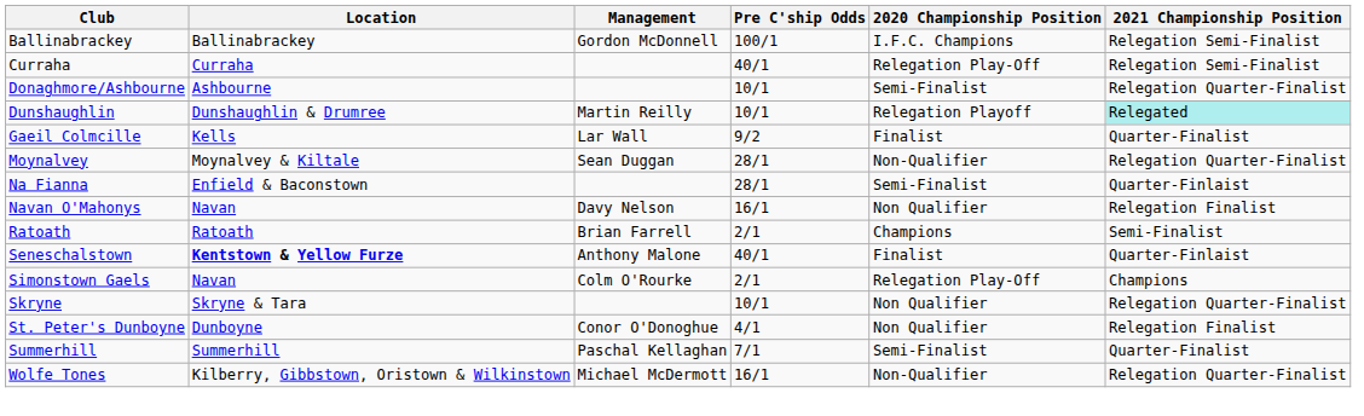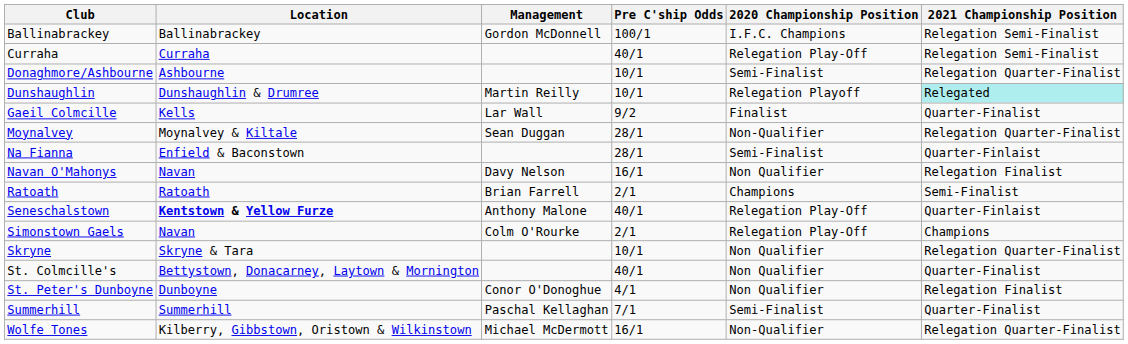Seneschalstown | 2020 Championship Position: Finalist -> Relegation Play-Off
+ row: St. Colmcille's | Bettystown, Donacarney, Laytown & Mornington | 40/1 | Non Qualifier | Quarter-Finalist
